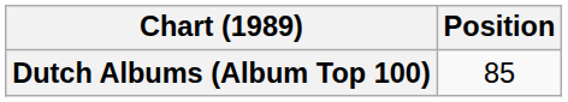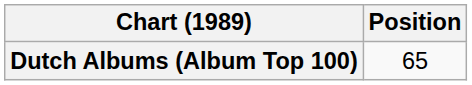Dutch Albums (Album Top 100) | Position: 85 -> 65
